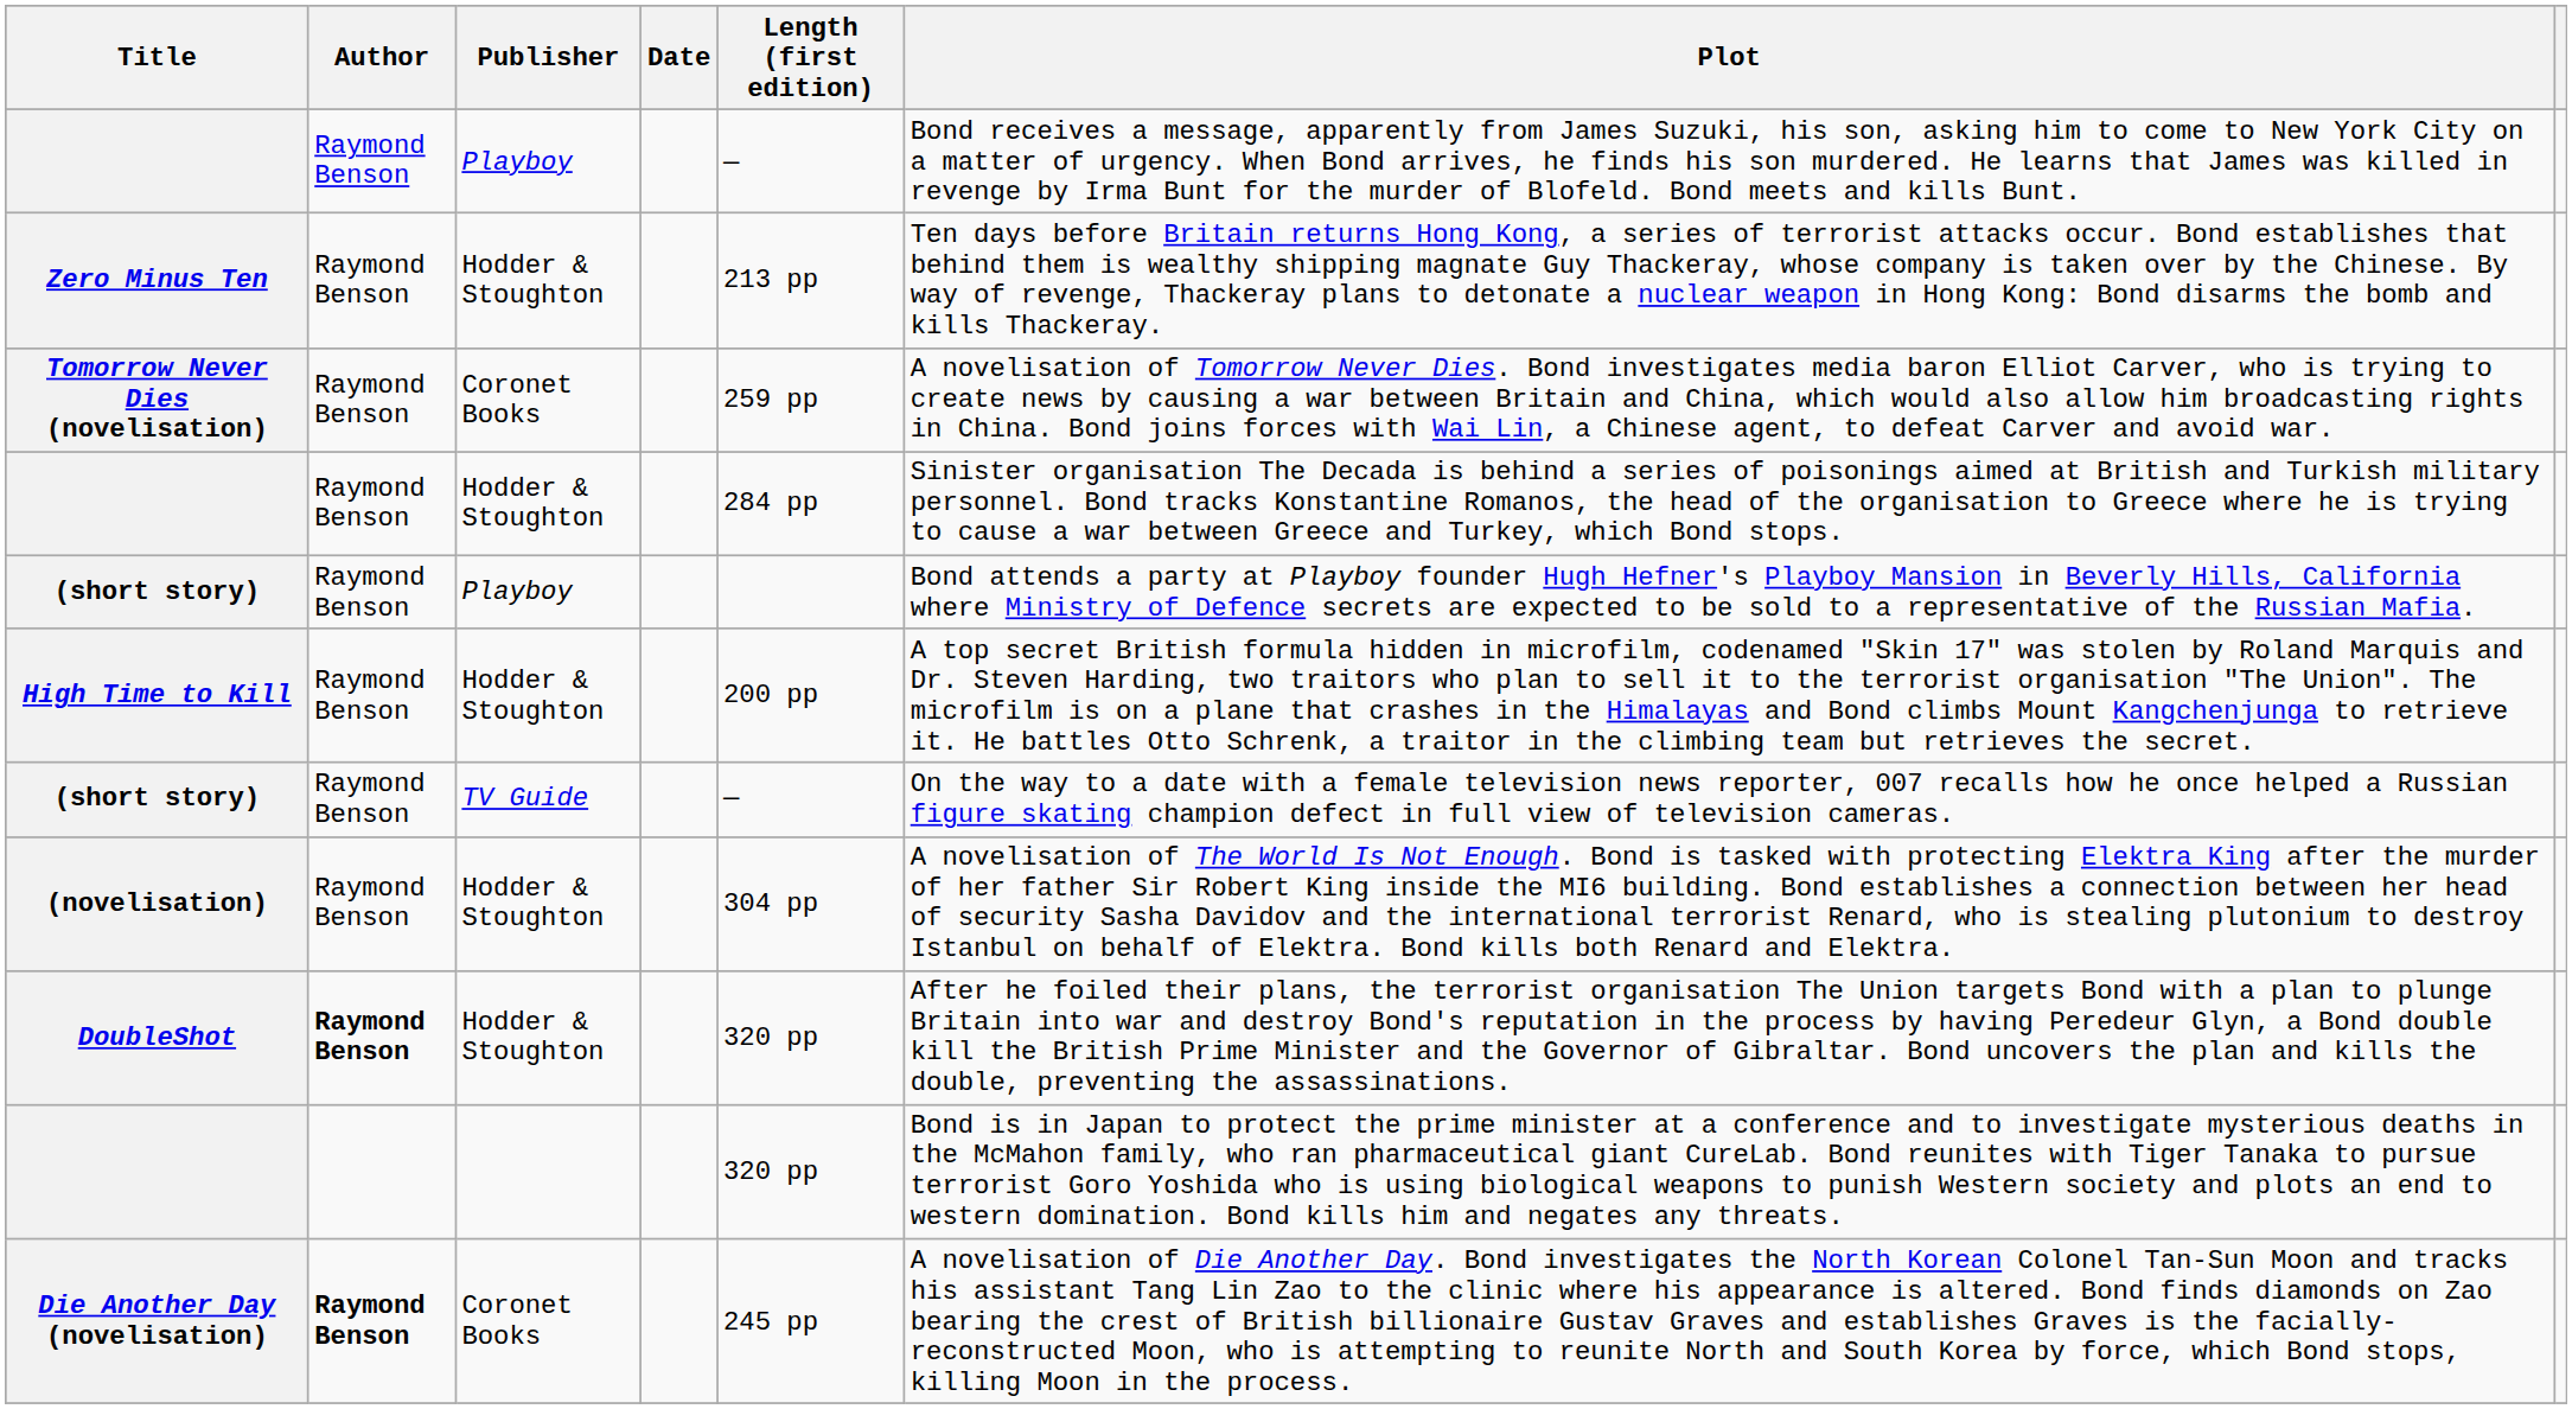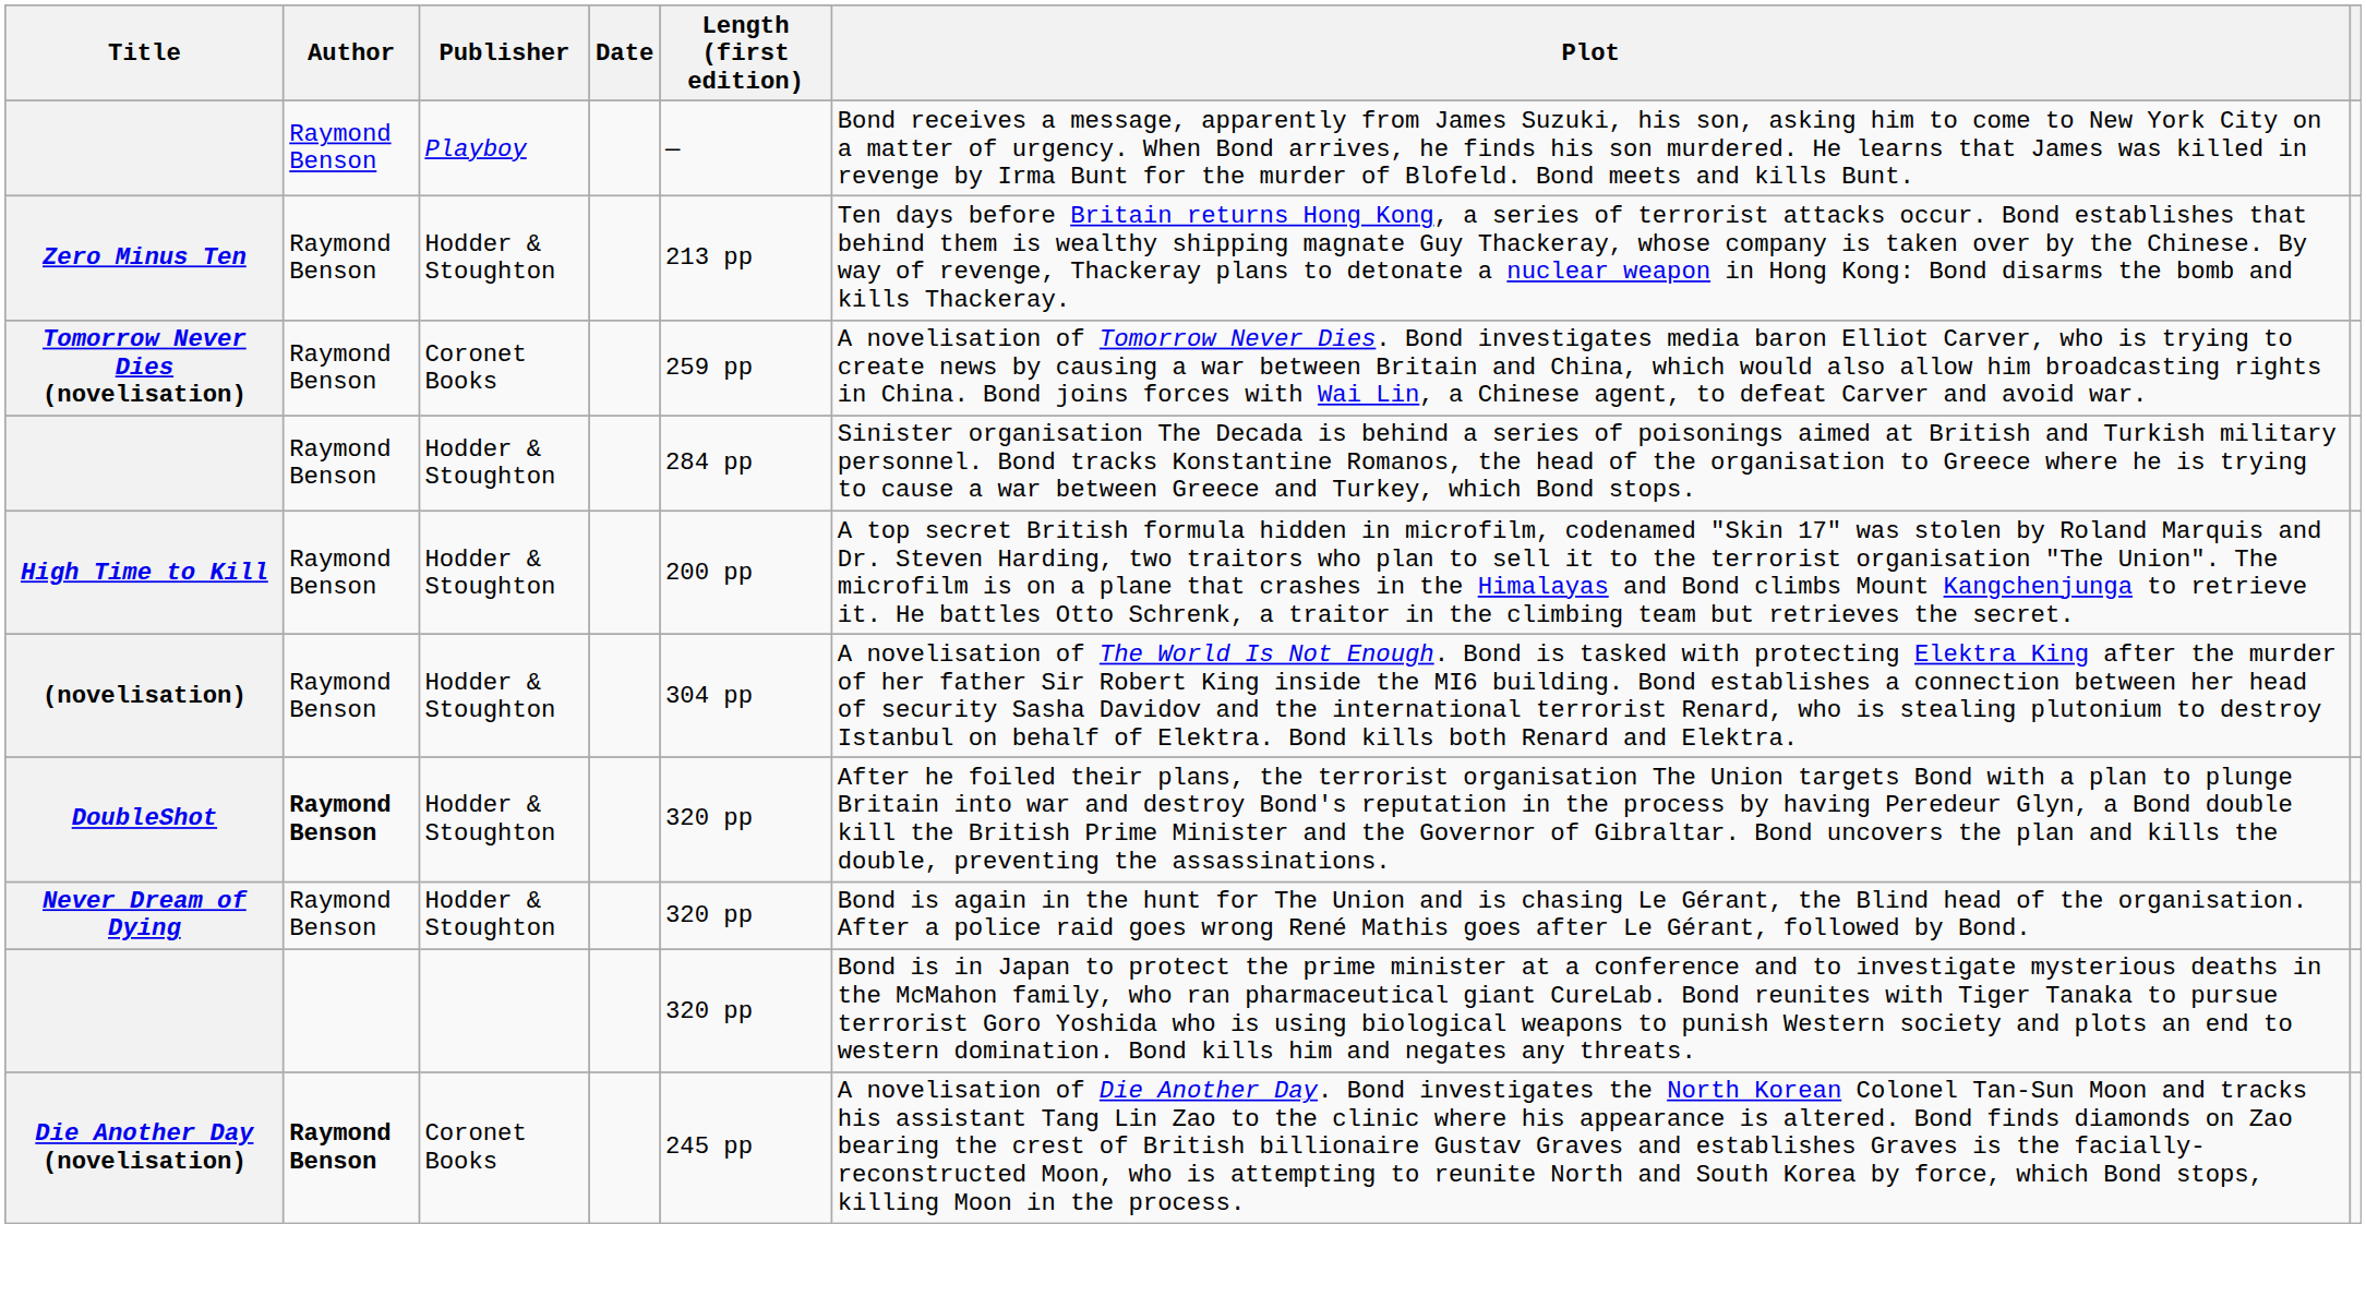- row: (short story) | Raymond Benson | Playboy | Bond attends a party at Playboy founder Hugh Hefner's Playboy Mansion in Beverly Hills, California where Ministry of Defence secrets are expected to be sold to a representative of the Russian Mafia.
- row: (short story) | Raymond Benson | TV Guide | — | On the way to a date with a female television news reporter, 007 recalls how he once helped a Russian figure skating champion defect in full view of television cameras.
+ row: Never Dream of Dying | Raymond Benson | Hodder & Stoughton | 320 pp | Bond is again in the hunt for The Union and is chasing Le Gérant, the Blind head of the organisation. After a police raid goes wrong René Mathis goes after Le Gérant, followed by Bond.
